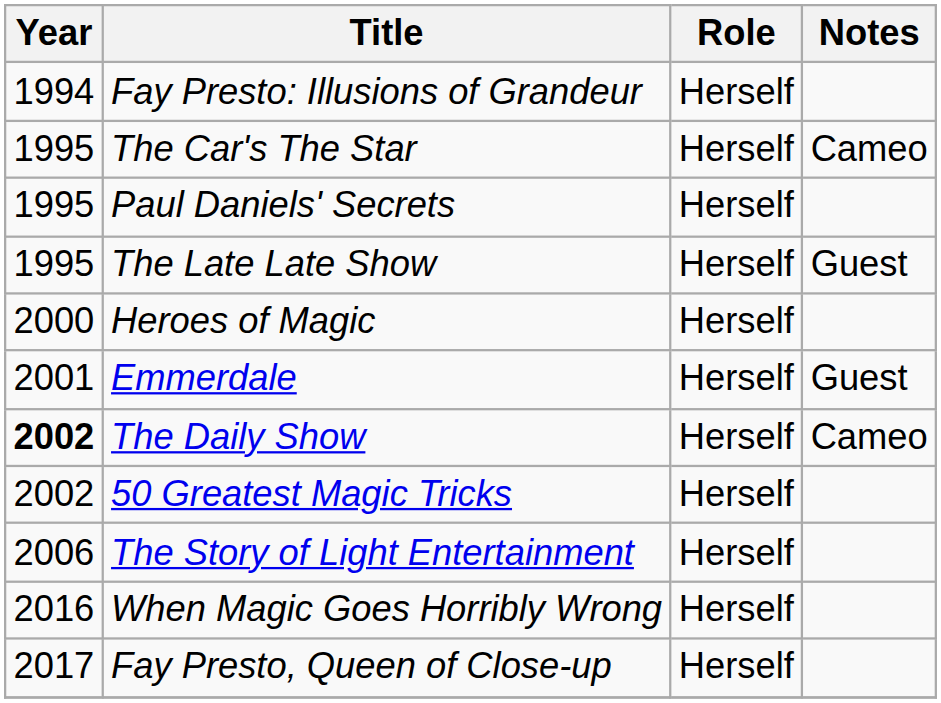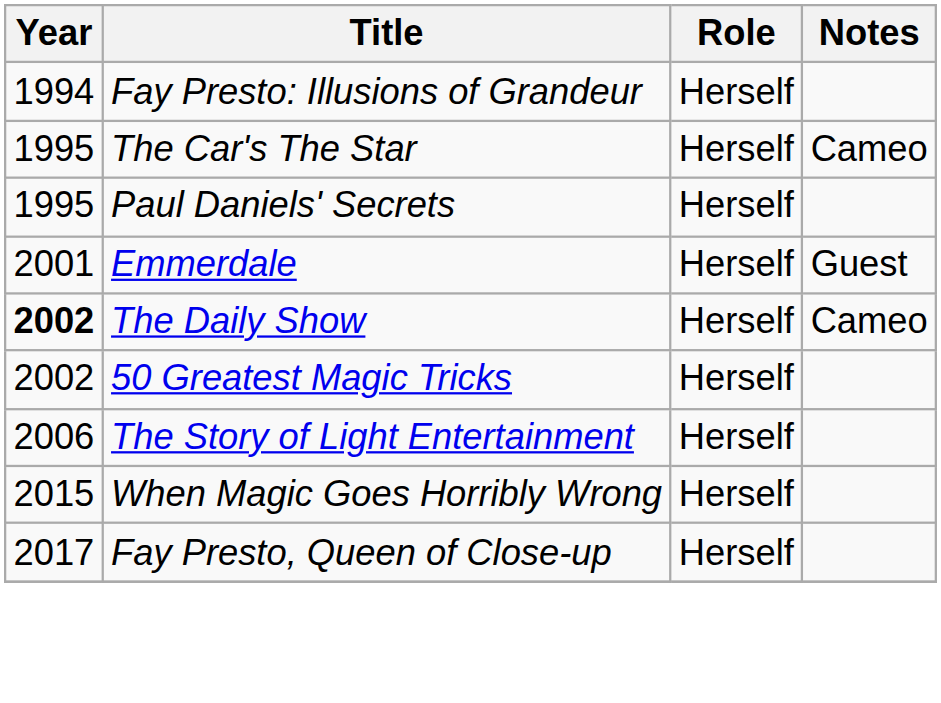- row: 1995 | The Late Late Show | Herself | Guest
- row: 2000 | Heroes of Magic | Herself
When Magic Goes Horribly Wrong | Year: 2016 -> 2015
